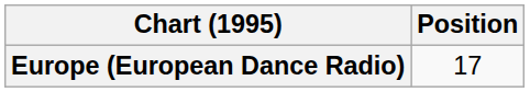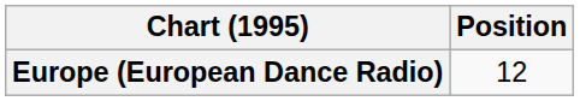Europe (European Dance Radio) | Position: 17 -> 12
